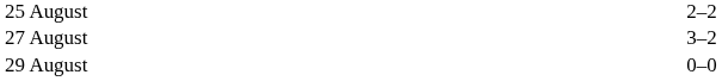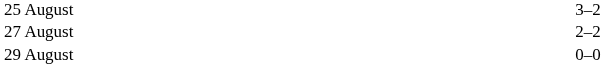25 August | column 3: 2–2 -> 3–2
27 August | column 3: 3–2 -> 2–2
